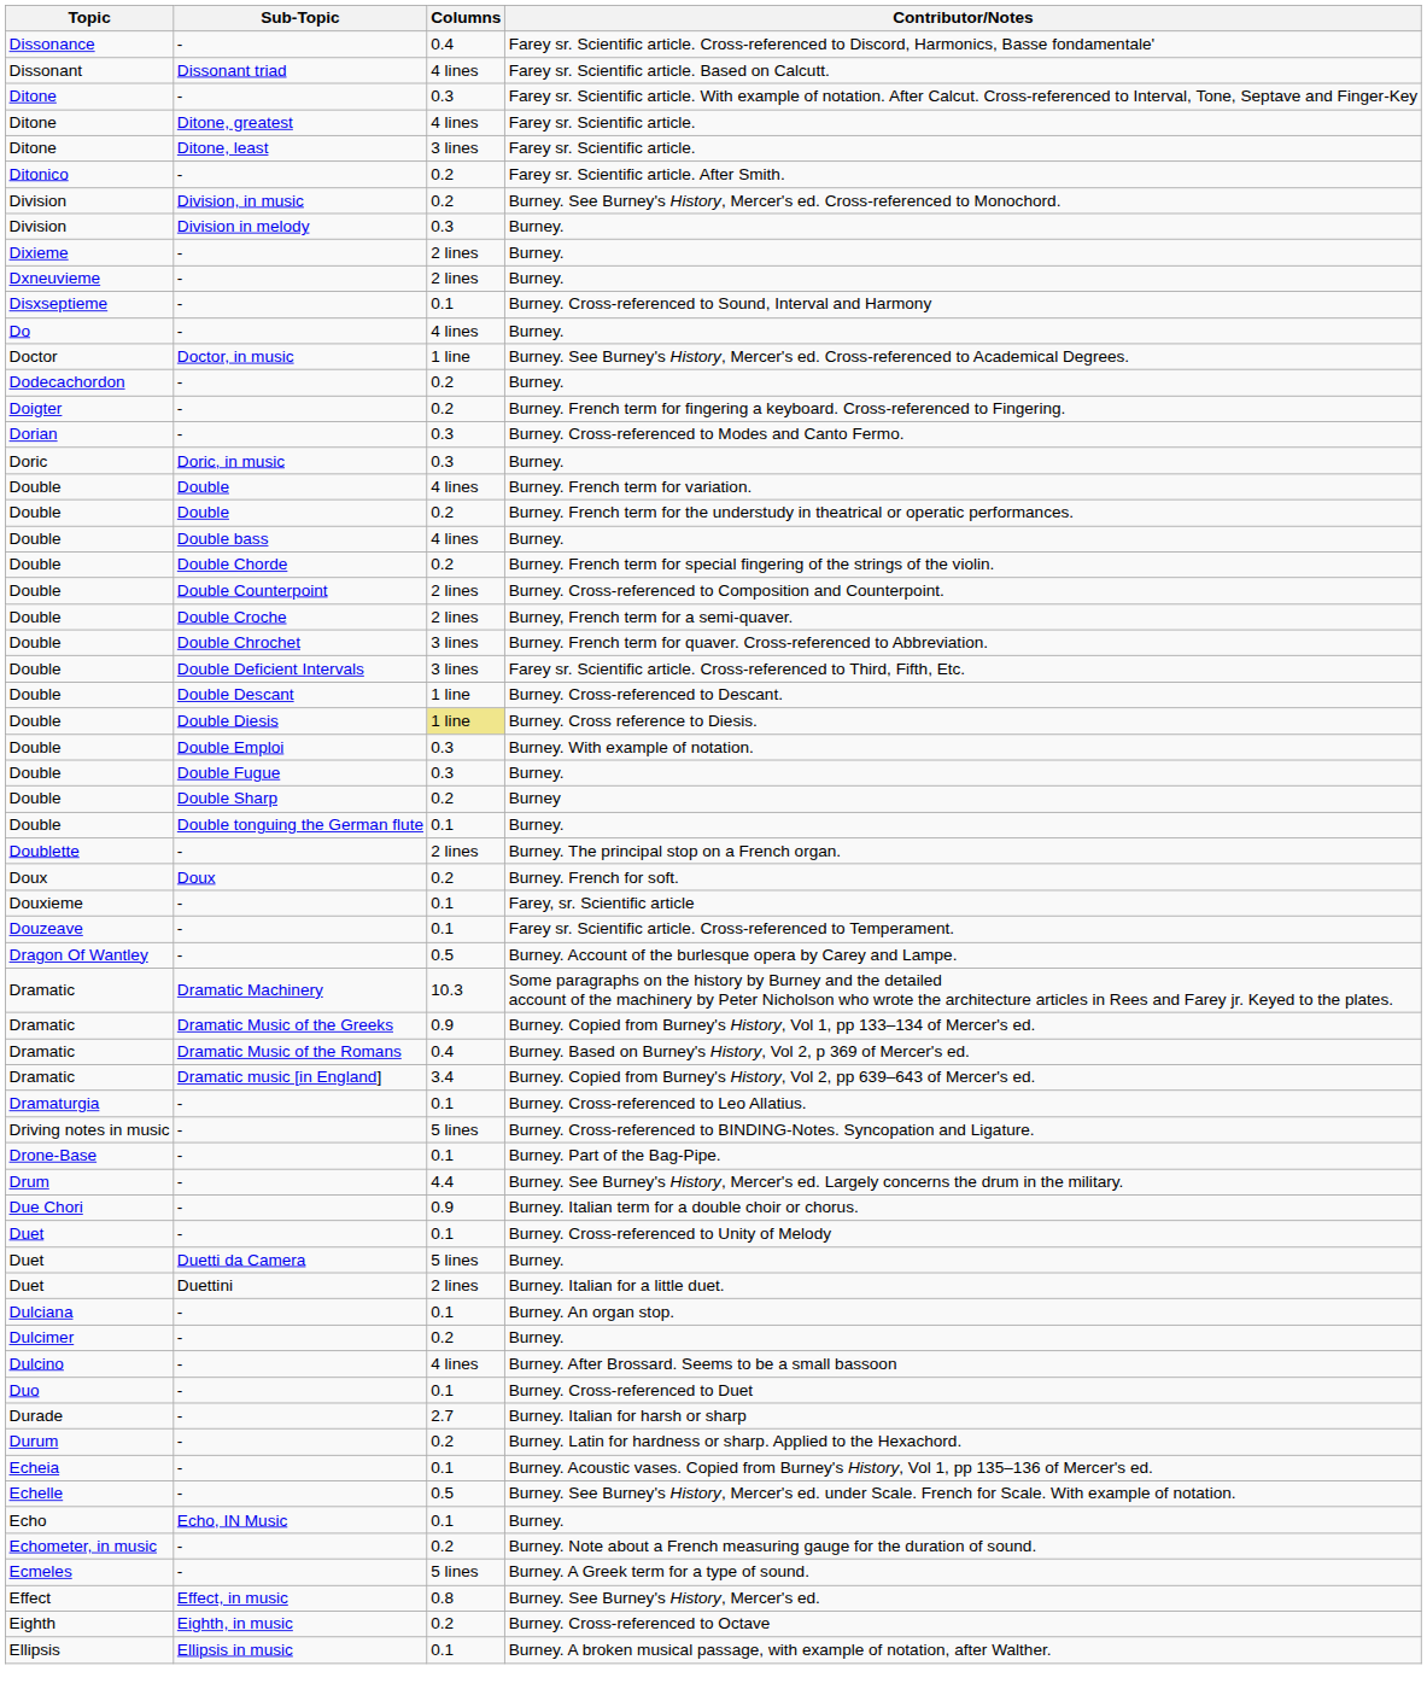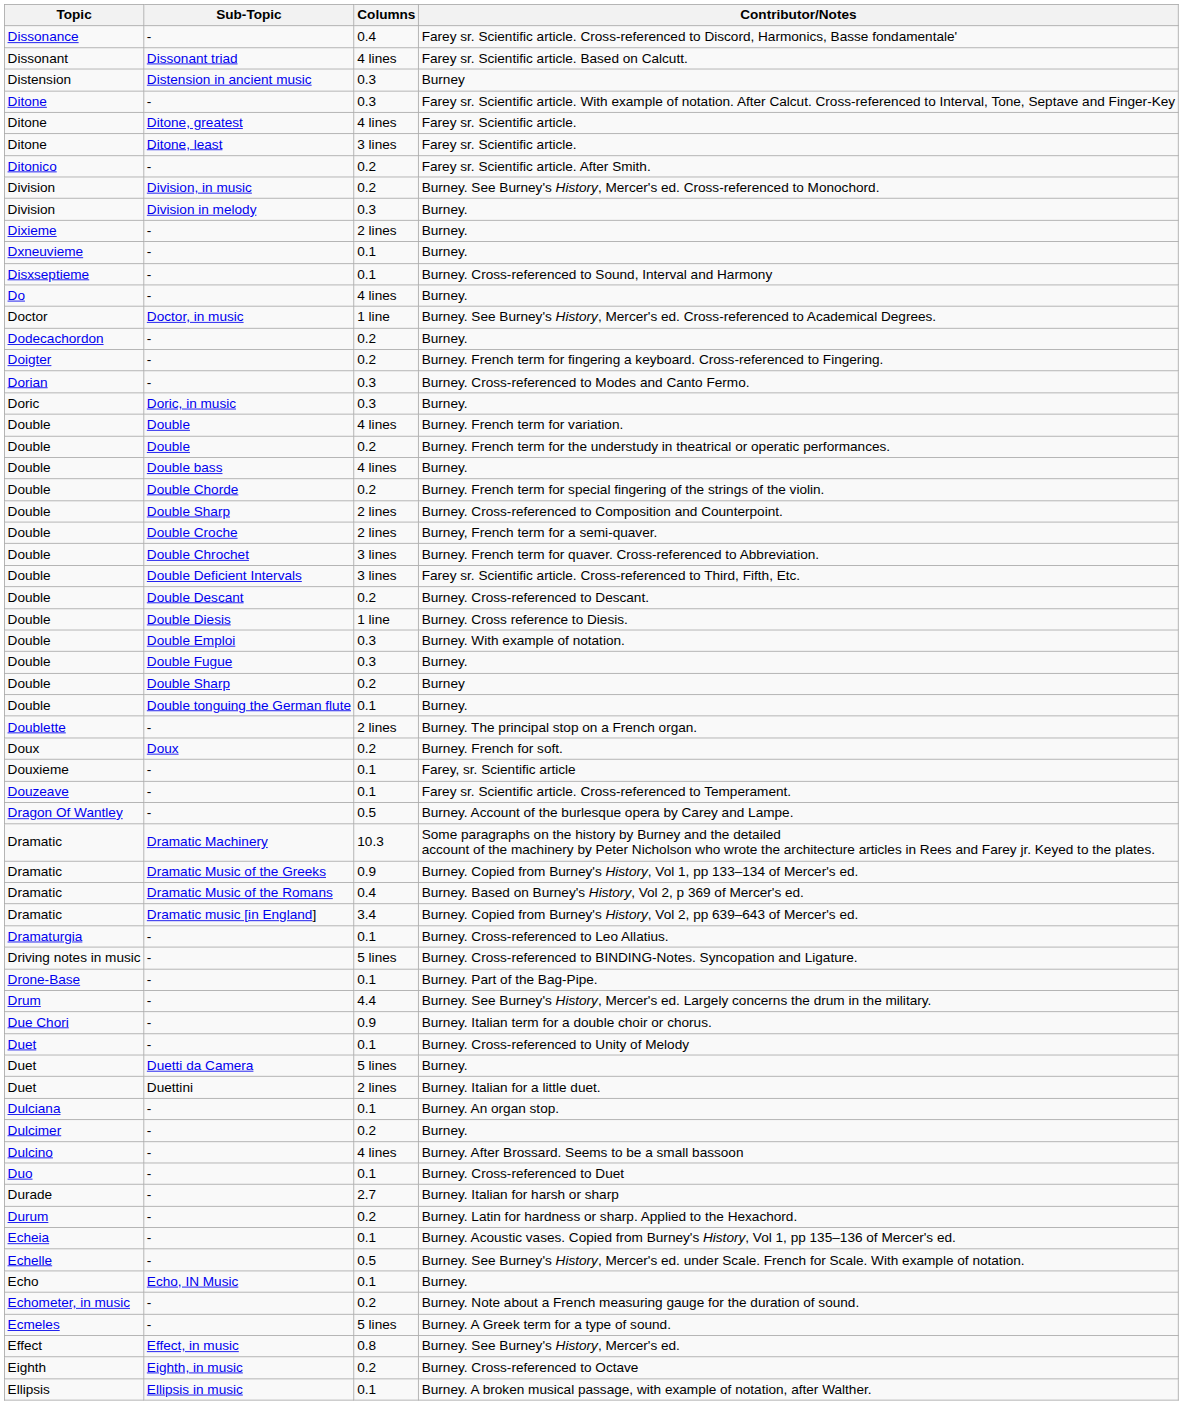+ row: Distension | Distension in ancient music | 0.3 | Burney
Dxneuvieme / Burney. | Columns: 2 lines -> 0.1
Burney. Cross-referenced to Composition and Counterpoint. | Sub-Topic: Double Counterpoint -> Double Sharp
Burney. Cross-referenced to Descant. | Columns: 1 line -> 0.2
Burney. Cross reference to Diesis. | Columns: khaki background -> no background
